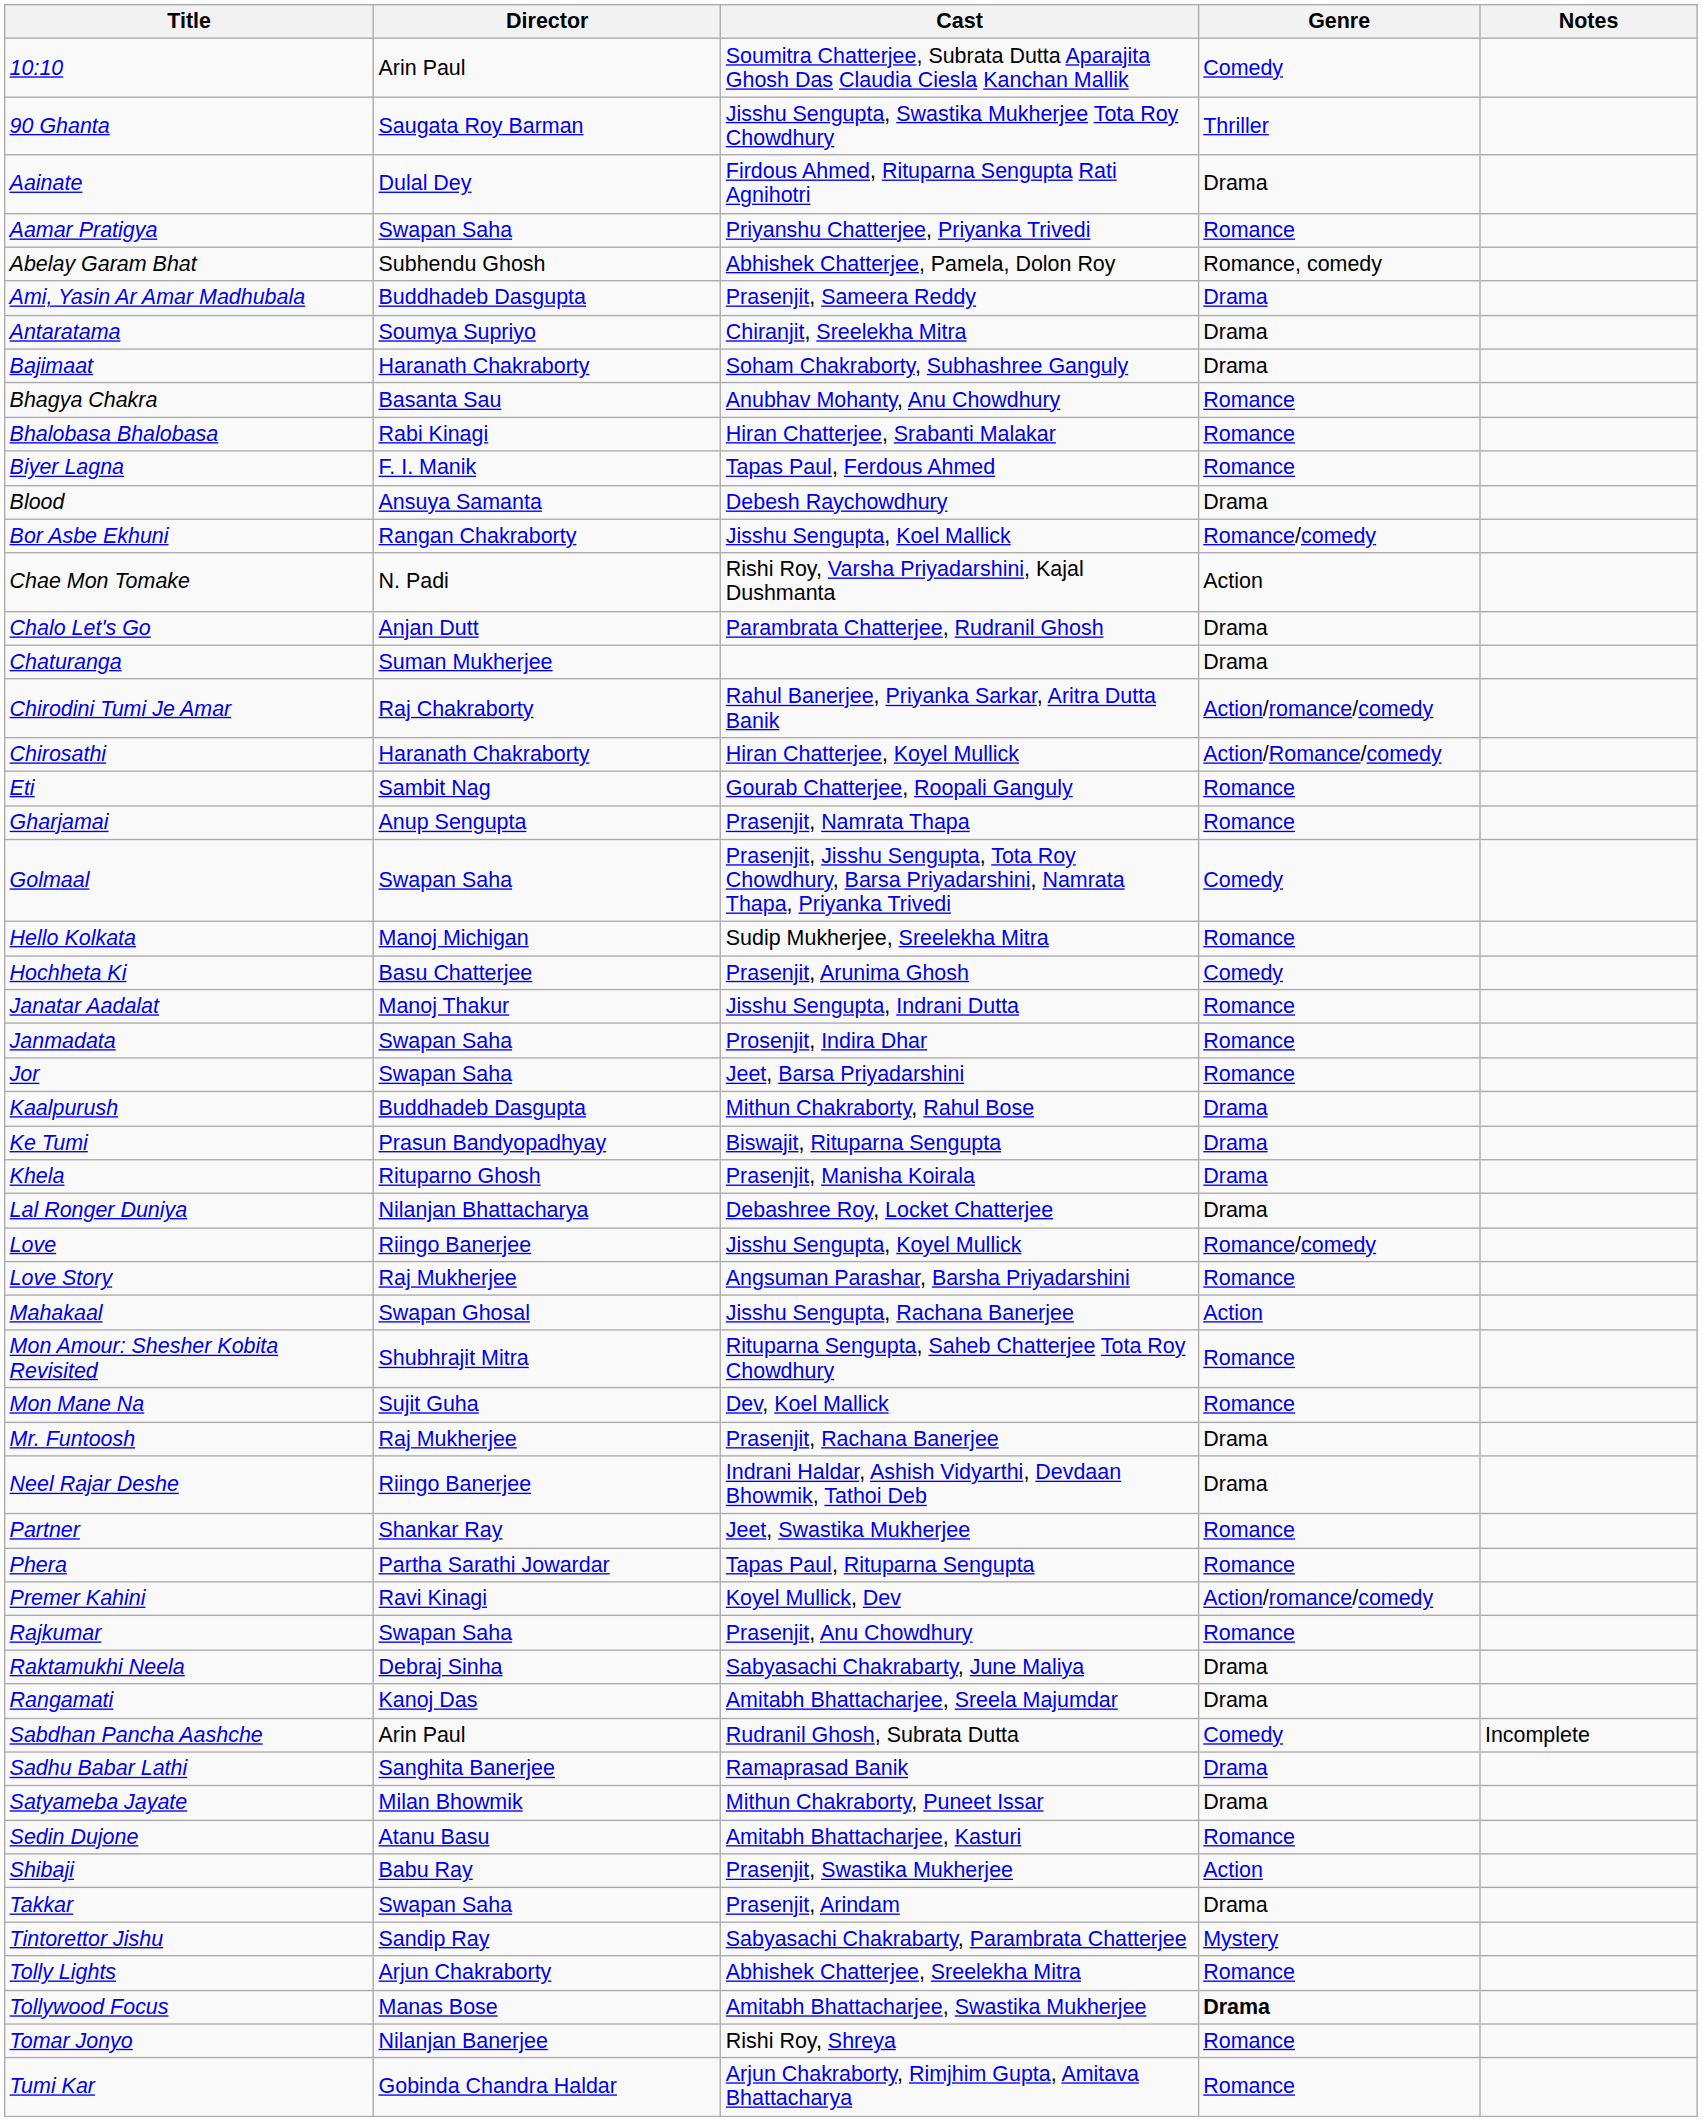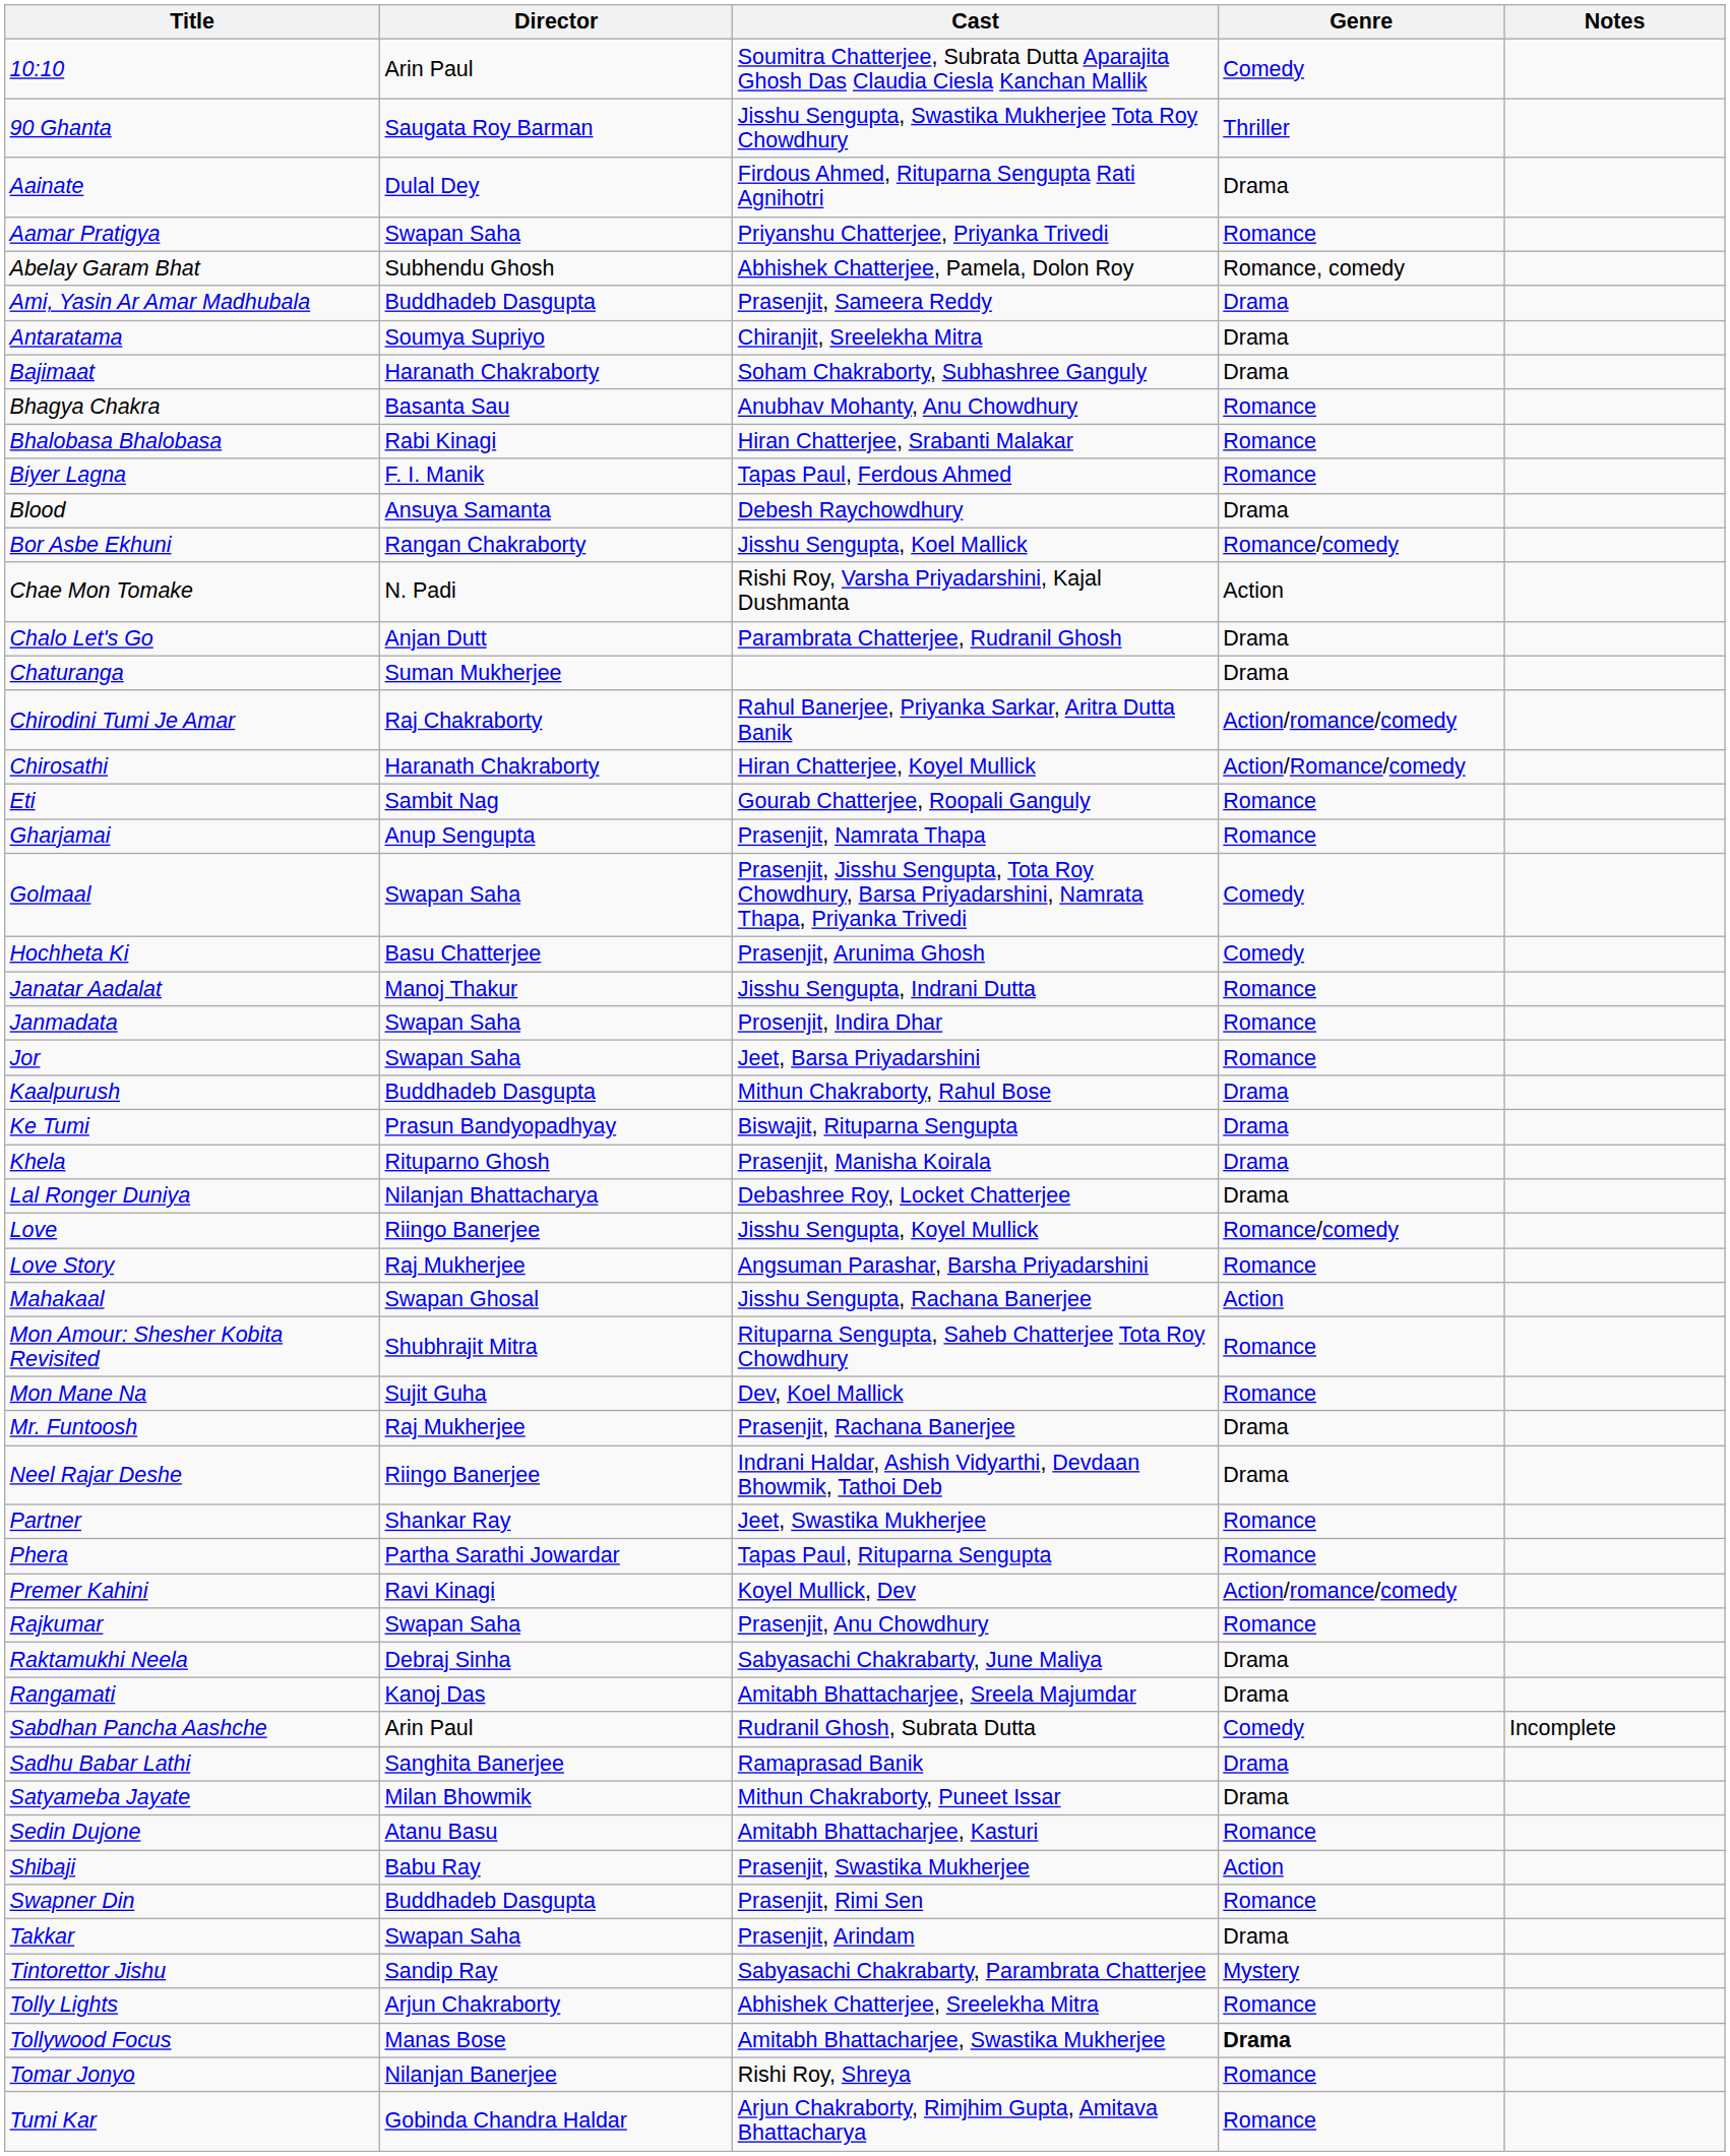- row: Hello Kolkata | Manoj Michigan | Sudip Mukherjee, Sreelekha Mitra | Romance
+ row: Swapner Din | Buddhadeb Dasgupta | Prasenjit, Rimi Sen | Romance
